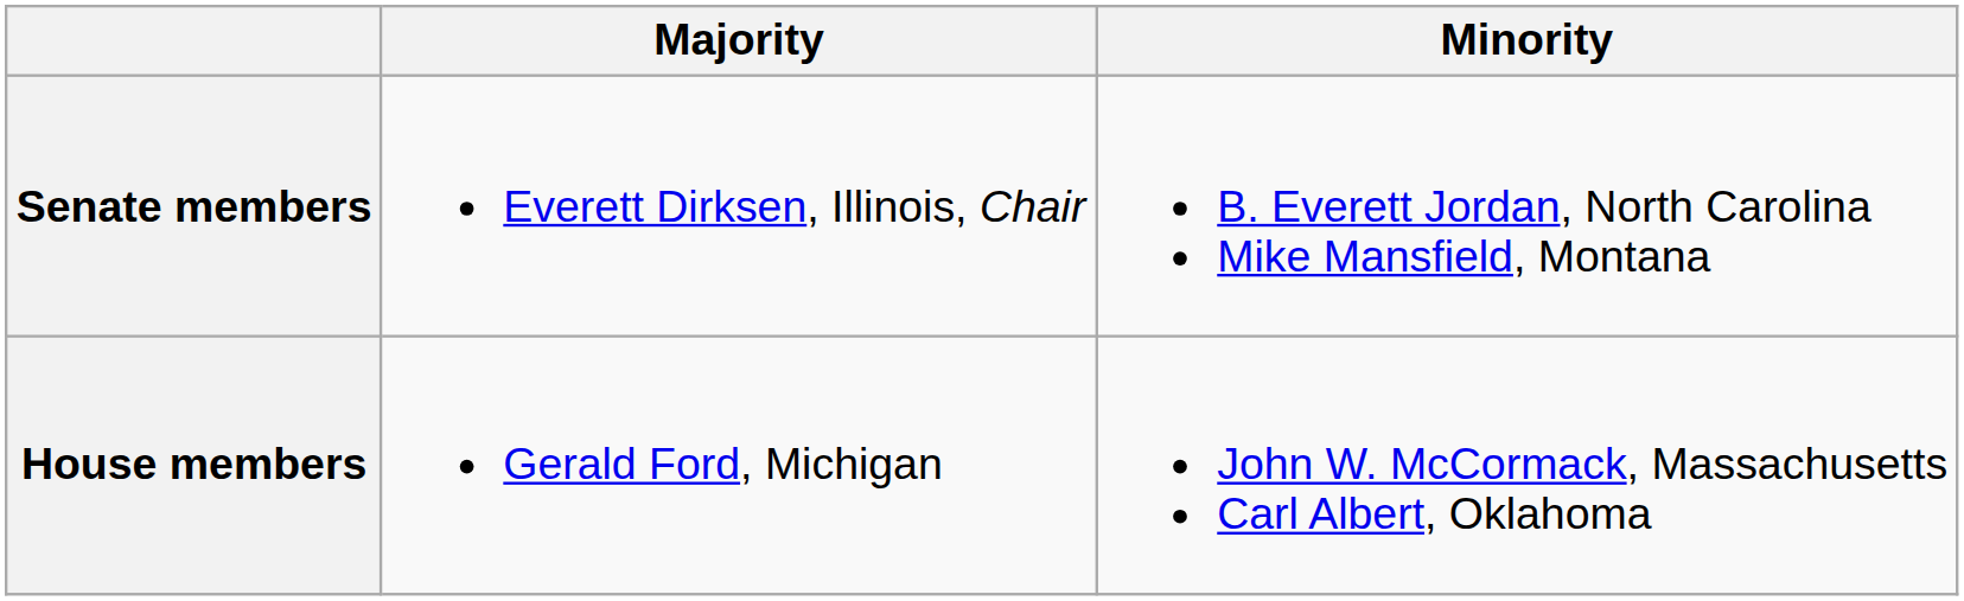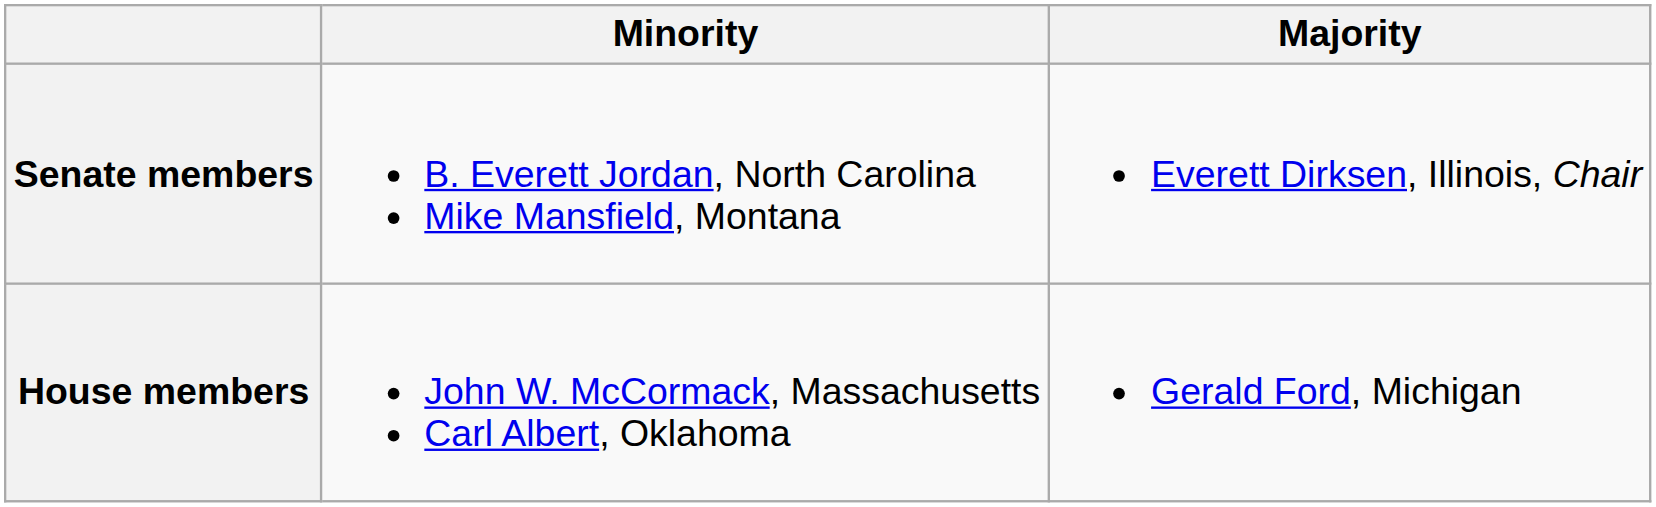columns swapped: Majority <-> Minority
